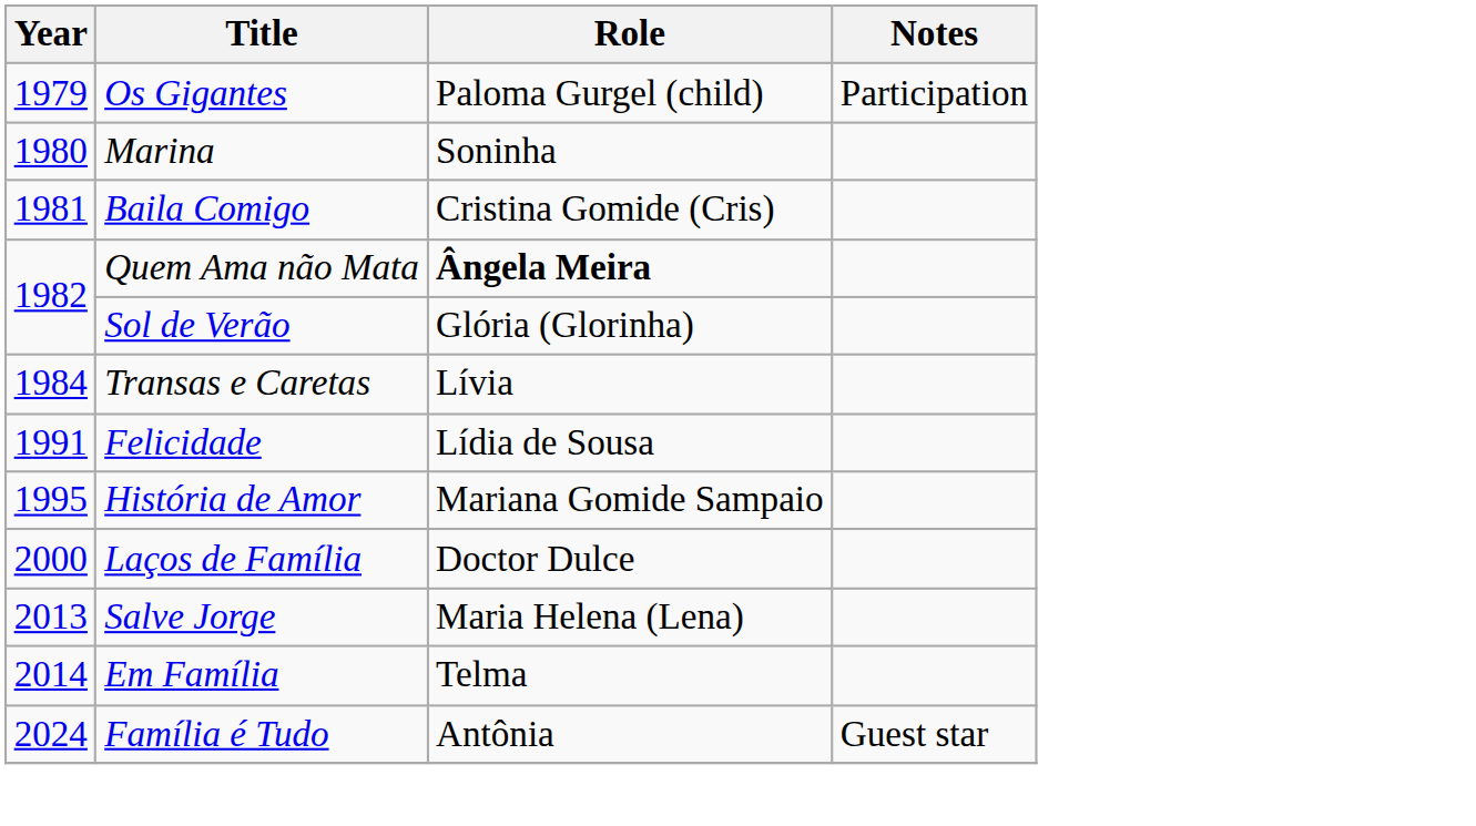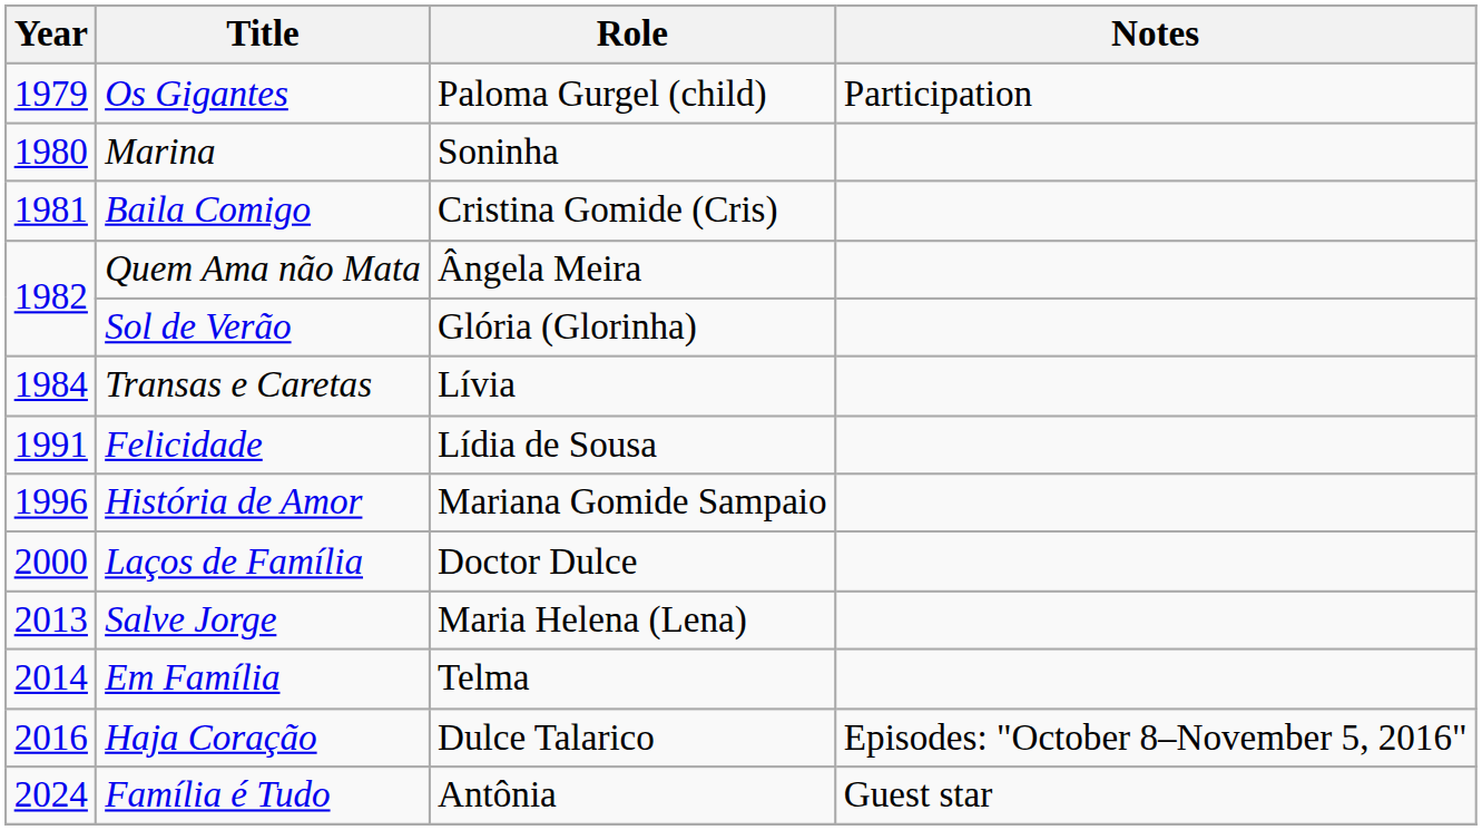Quem Ama não Mata | Role: bold -> normal
História de Amor | Year: 1995 -> 1996
+ row: 2016 | Haja Coração | Dulce Talarico | Episodes: "October 8–November 5, 2016"
